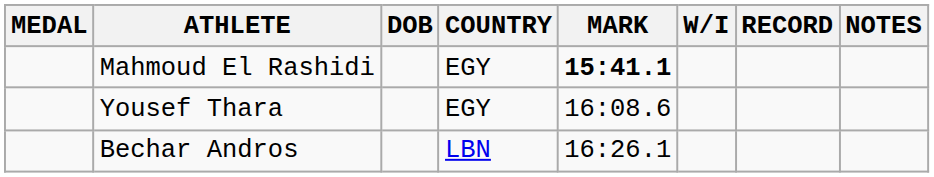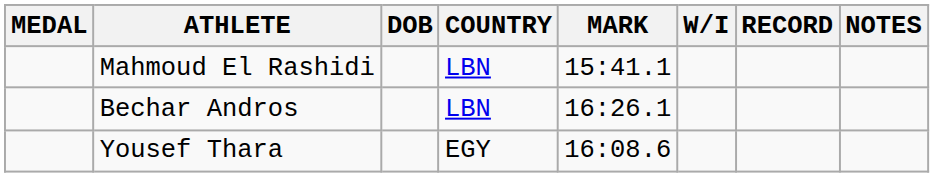Mahmoud El Rashidi | COUNTRY: EGY -> LBN
Mahmoud El Rashidi | MARK: bold -> normal
rows swapped: Yousef Thara <-> Bechar Andros
